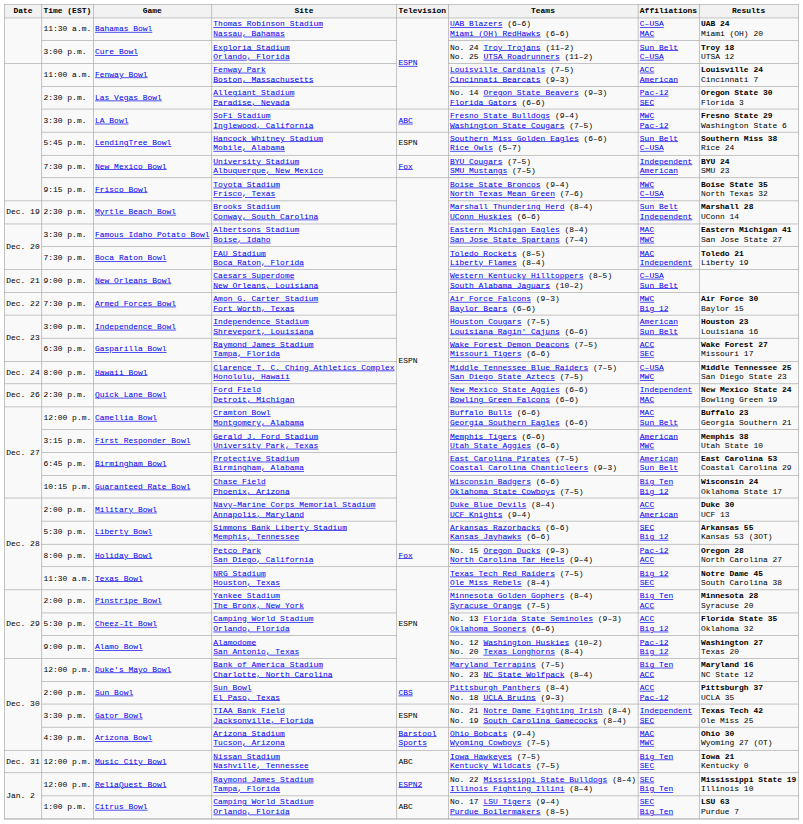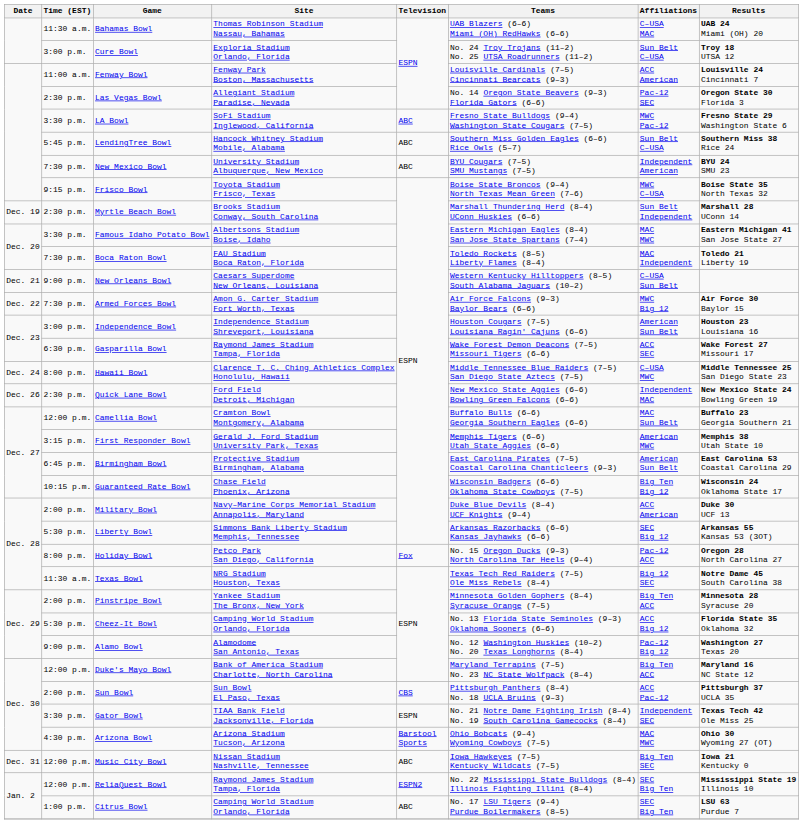LendingTree Bowl | Television: ESPN -> ABC
New Mexico Bowl | Television: Fox -> ABC
